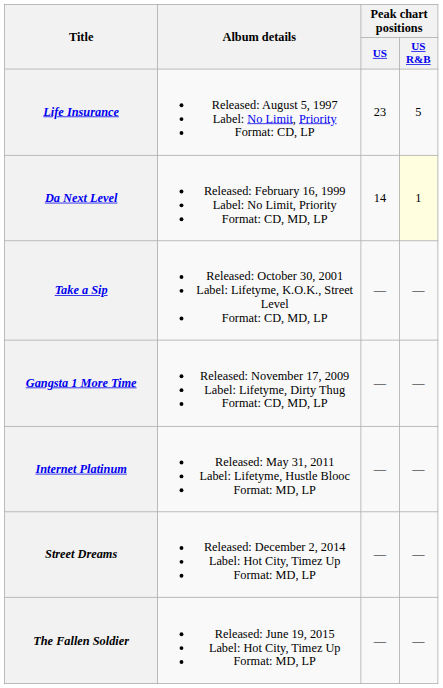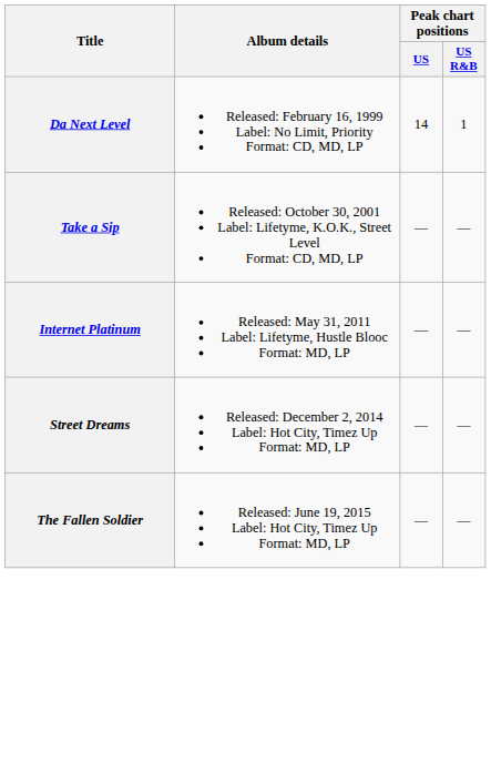- row: Life Insurance | Released: August 5, 1997 Label: No Limit, Priority Format: CD, LP | 23 | 5
Da Next Level | Peak chart positions / US R&B: lightyellow background -> no background
- row: Gangsta 1 More Time | Released: November 17, 2009 Label: Lifetyme, Dirty Thug Format: CD, MD, LP | — | —
